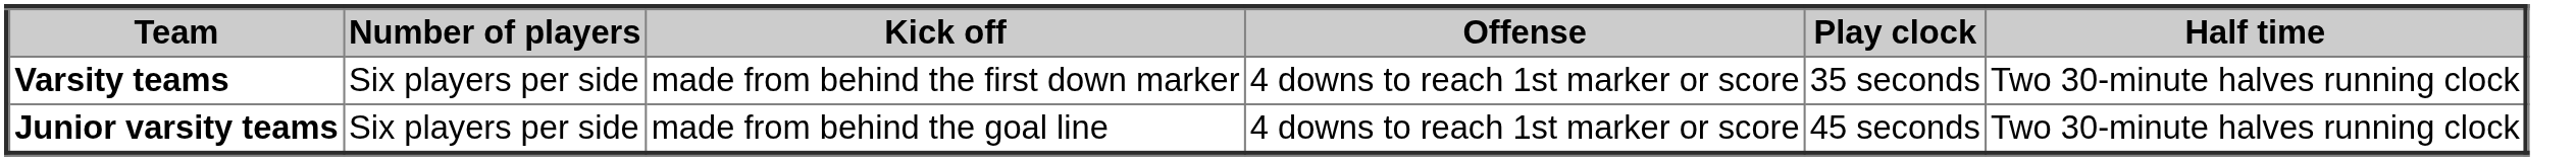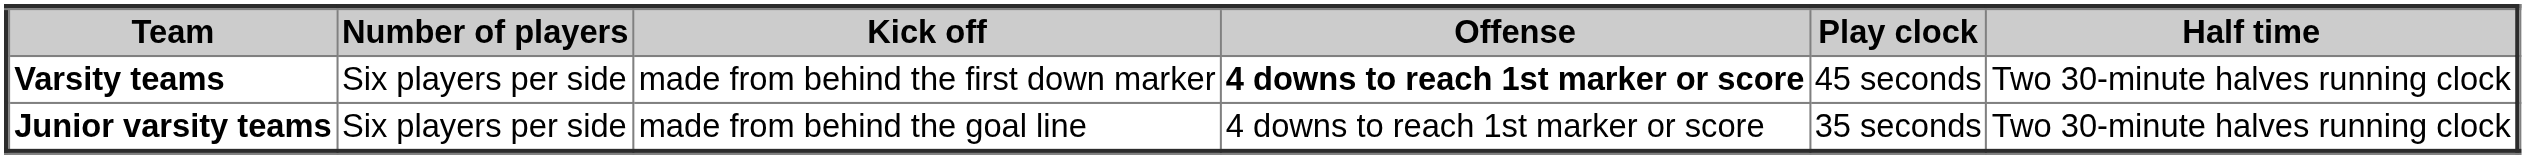Varsity teams | Offense: normal -> bold
Varsity teams | Play clock: 35 seconds -> 45 seconds
Junior varsity teams | Play clock: 45 seconds -> 35 seconds
